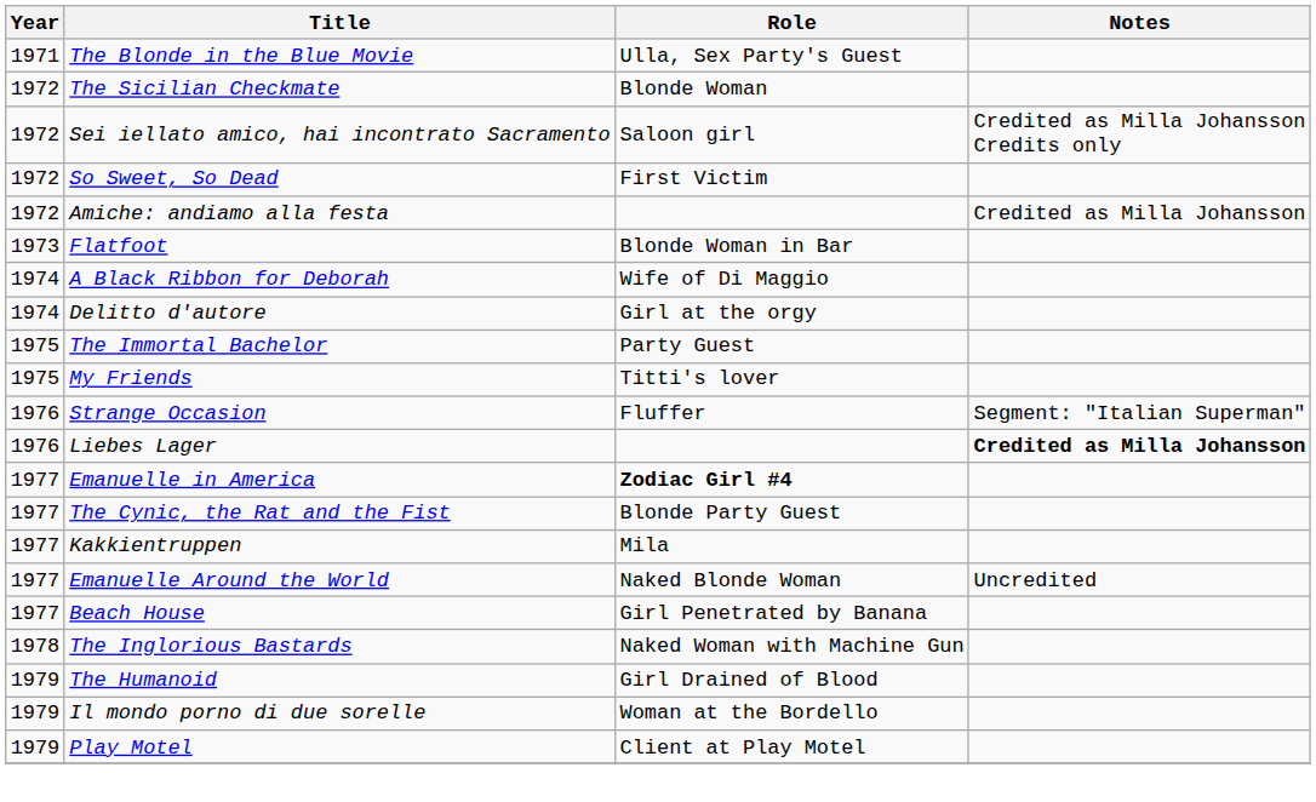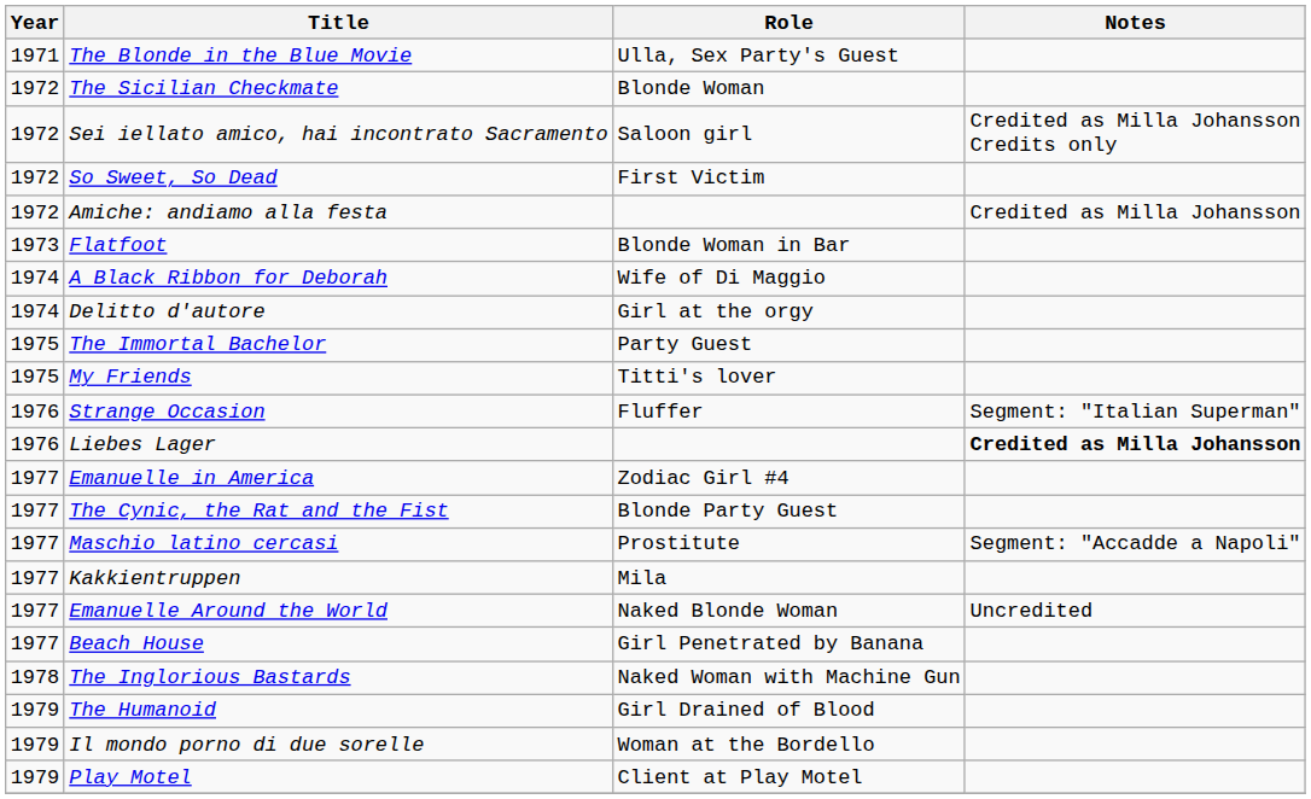Emanuelle in America | Role: bold -> normal
+ row: 1977 | Maschio latino cercasi | Prostitute | Segment: "Accadde a Napoli"
